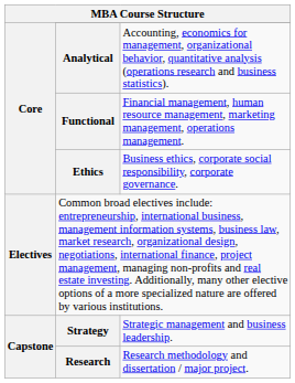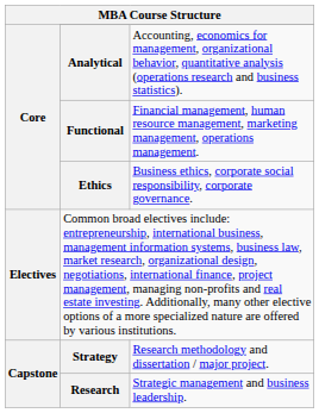Strategy | column 3: Strategic management and business leadership. -> Research methodology and dissertation / major project.
Research | column 3: Research methodology and dissertation / major project. -> Strategic management and business leadership.
